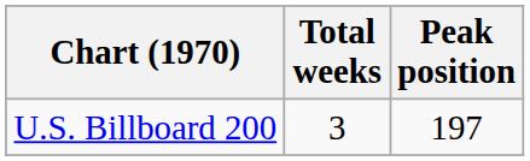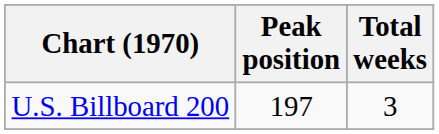columns swapped: Peak position <-> Total weeks
